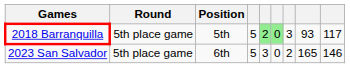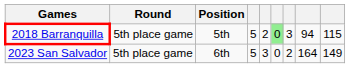2018 Barranquilla | column 5: lightgreen background -> no background
2018 Barranquilla | column 8: 93 -> 94
2018 Barranquilla | column 9: 117 -> 115
2023 San Salvador | column 8: 165 -> 164
2023 San Salvador | column 9: 146 -> 149
